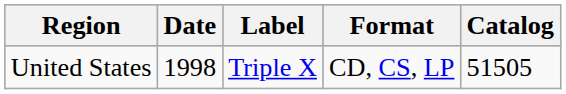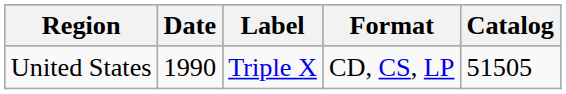United States | Date: 1998 -> 1990
